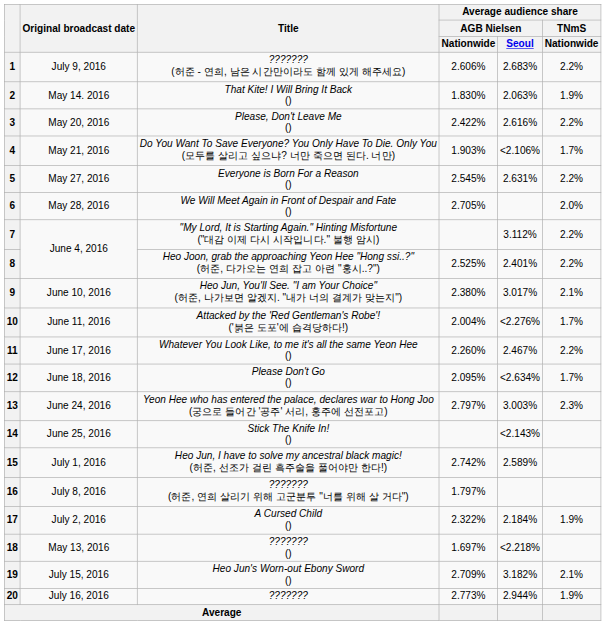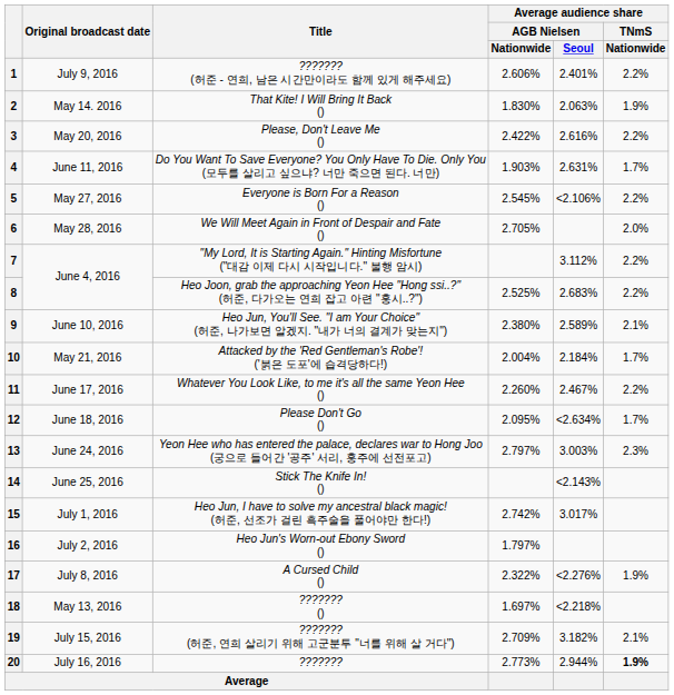1 | Average audience share / AGB Nielsen / Seoul: 2.683% -> 2.401%
4 | Original broadcast date: May 21, 2016 -> June 11, 2016
4 | Average audience share / AGB Nielsen / Seoul: <2.106% -> 2.631%
5 | Average audience share / AGB Nielsen / Seoul: 2.631% -> <2.106%
8 | Average audience share / AGB Nielsen / Seoul: 2.401% -> 2.683%
9 | Average audience share / AGB Nielsen / Seoul: 3.017% -> 2.589%
10 | Original broadcast date: June 11, 2016 -> May 21, 2016
10 | Average audience share / AGB Nielsen / Seoul: <2.276% -> 2.184%
15 | Average audience share / AGB Nielsen / Seoul: 2.589% -> 3.017%
16 | Original broadcast date: July 8, 2016 -> July 2, 2016
16 | Title: ??????? (허준, 연희 살리기 위해 고군분투 "너를 위해 살 거다") -> Heo Jun's Worn-out Ebony Sword ()
17 | Original broadcast date: July 2, 2016 -> July 8, 2016
17 | Average audience share / AGB Nielsen / Seoul: 2.184% -> <2.276%
19 | Title: Heo Jun's Worn-out Ebony Sword () -> ??????? (허준, 연희 살리기 위해 고군분투 "너를 위해 살 거다")
20 | Average audience share / TNmS / Nationwide: normal -> bold
